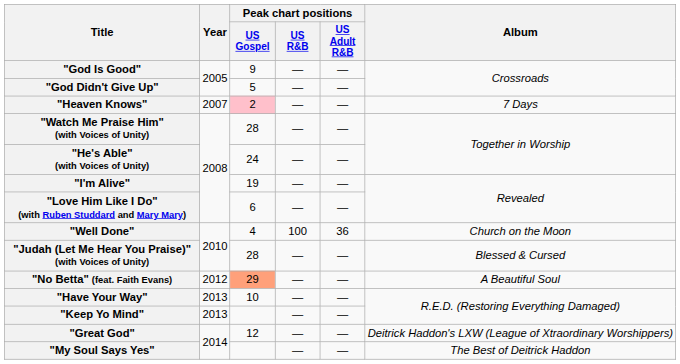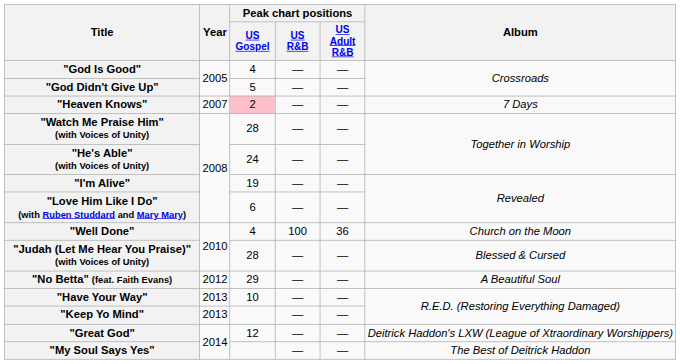"God Is Good" | Peak chart positions / US Gospel: 9 -> 4
"No Betta" (feat. Faith Evans) | Peak chart positions / US Gospel: lightsalmon background -> no background
